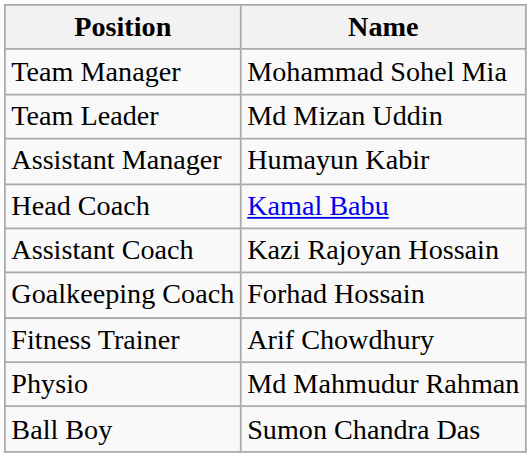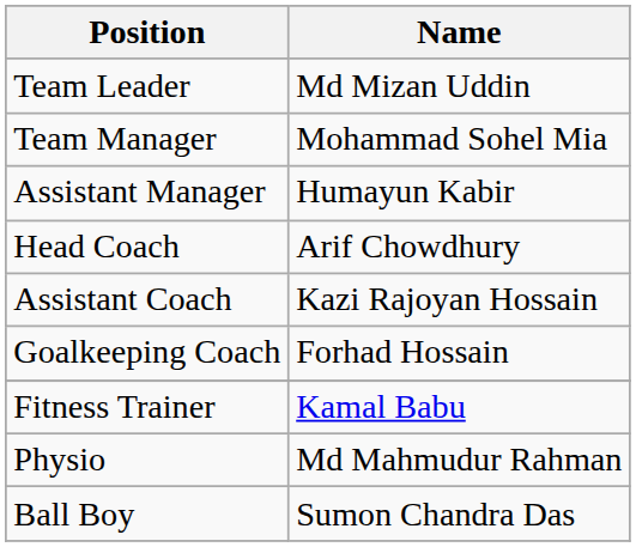rows swapped: Team Manager <-> Team Leader
Head Coach | Name: Kamal Babu -> Arif Chowdhury
Fitness Trainer | Name: Arif Chowdhury -> Kamal Babu
